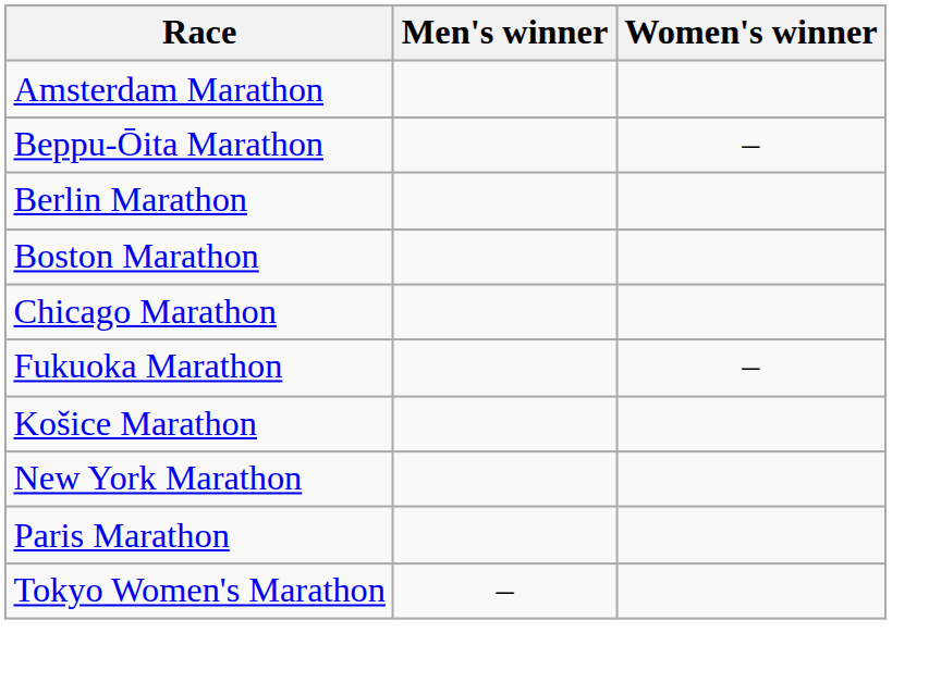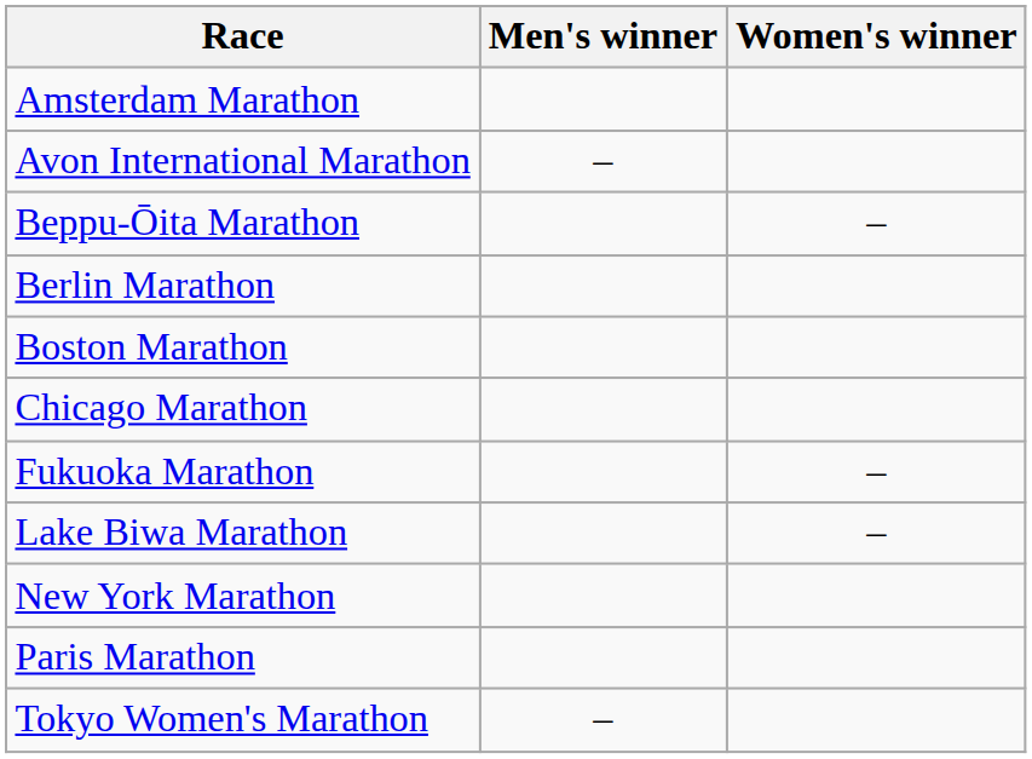+ row: Avon International Marathon | –
- row: Košice Marathon
+ row: Lake Biwa Marathon | –
